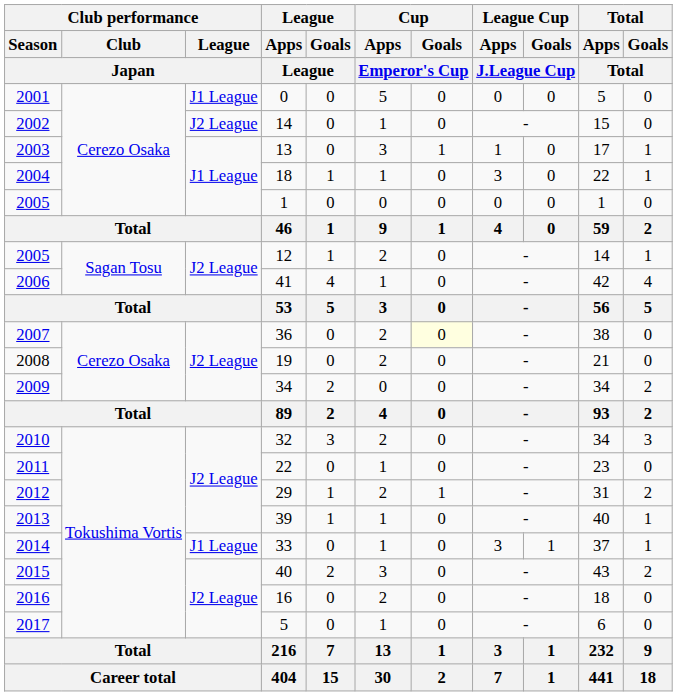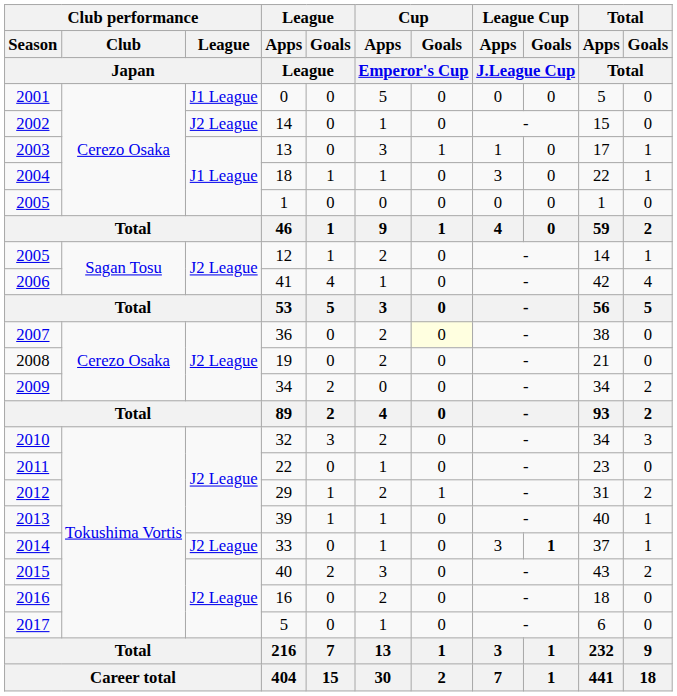33 | Club performance / League / Japan: J1 League -> J2 League
33 | League Cup / Goals / J.League Cup: normal -> bold
